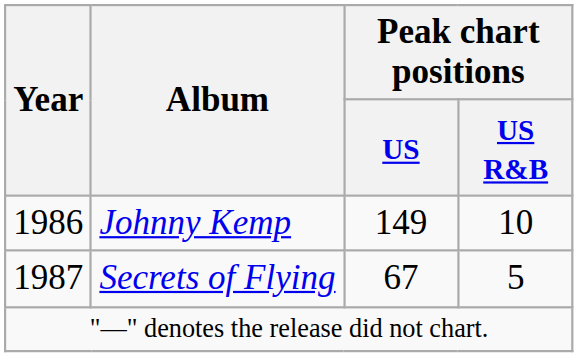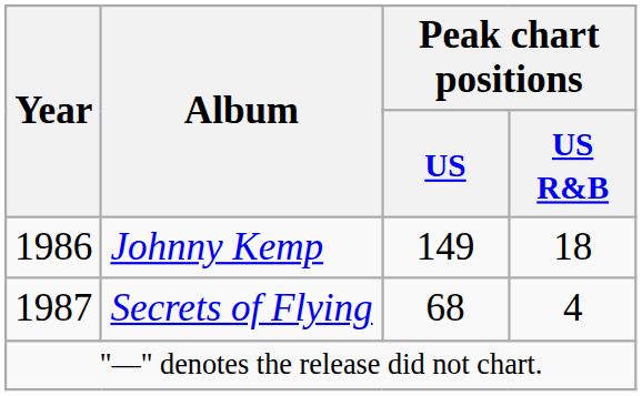Johnny Kemp | Peak chart positions / US R&B: 10 -> 18
Secrets of Flying | Peak chart positions / US: 67 -> 68
Secrets of Flying | Peak chart positions / US R&B: 5 -> 4
